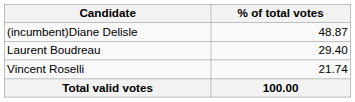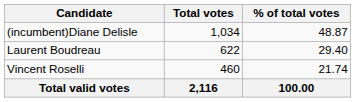+ column: Total votes | 1,034 | 622 | 460 | 2,116
